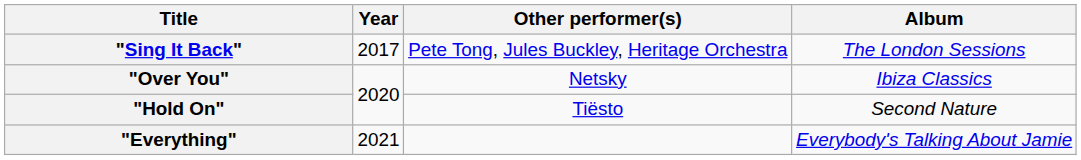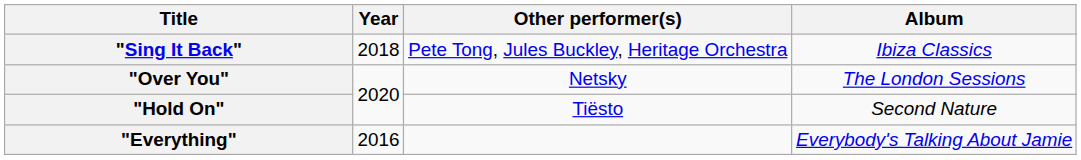"Sing It Back" | Year: 2017 -> 2018
"Sing It Back" | Album: The London Sessions -> Ibiza Classics
"Over You" | Album: Ibiza Classics -> The London Sessions
"Everything" | Year: 2021 -> 2016
